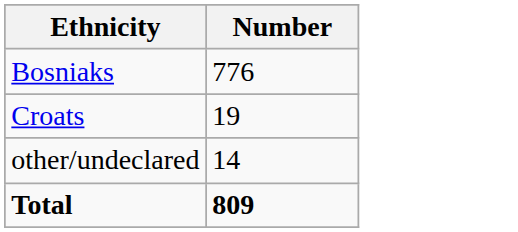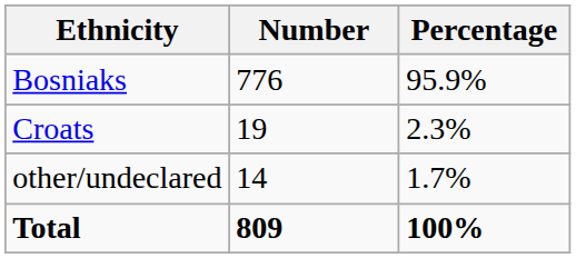+ column: Percentage | 95.9% | 2.3% | 1.7% | 100%
